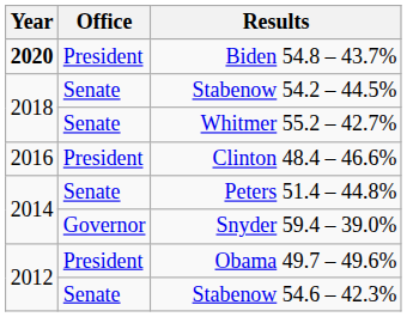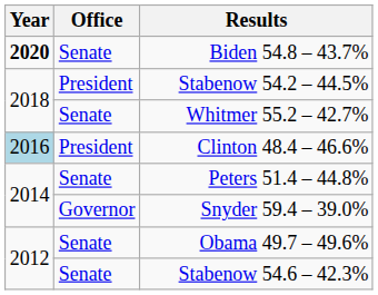Biden 54.8 – 43.7% | Office: President -> Senate
Stabenow 54.2 – 44.5% | Office: Senate -> President
Clinton 48.4 – 46.6% | Year: no background -> lightblue background
Obama 49.7 – 49.6% | Office: President -> Senate
